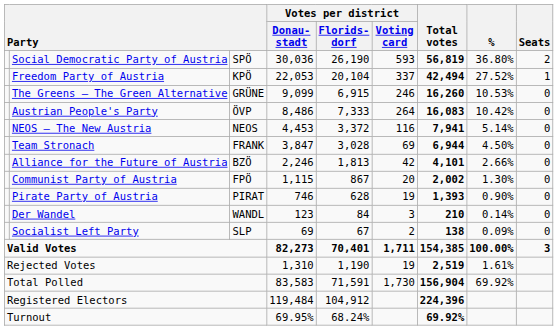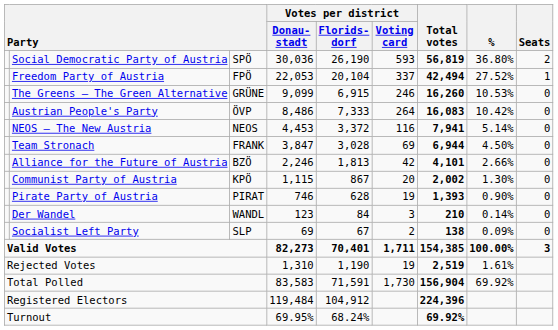Freedom Party of Austria | column 3: KPÖ -> FPÖ
Communist Party of Austria | column 3: FPÖ -> KPÖ
